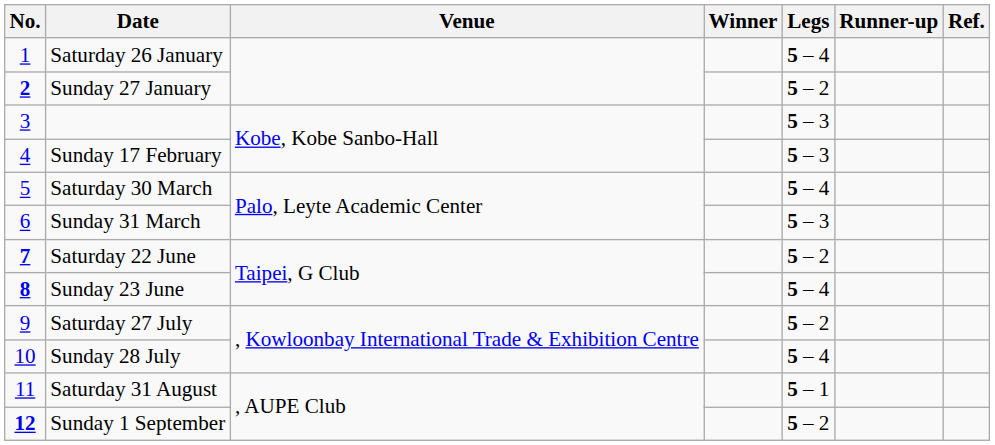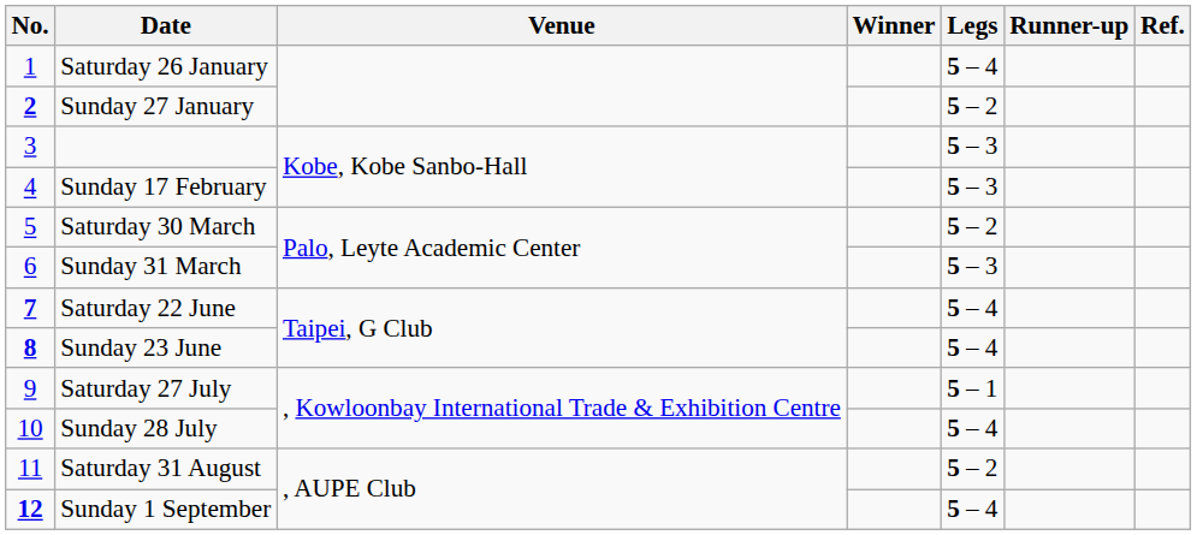Saturday 30 March | Legs: 5 – 4 -> 5 – 2
Saturday 22 June | Legs: 5 – 2 -> 5 – 4
Saturday 27 July | Legs: 5 – 2 -> 5 – 1
Saturday 31 August | Legs: 5 – 1 -> 5 – 2
Sunday 1 September | Legs: 5 – 2 -> 5 – 4
